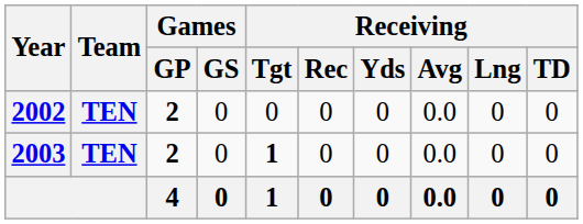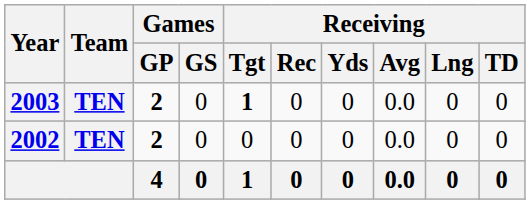rows swapped: 2002 <-> 2003
